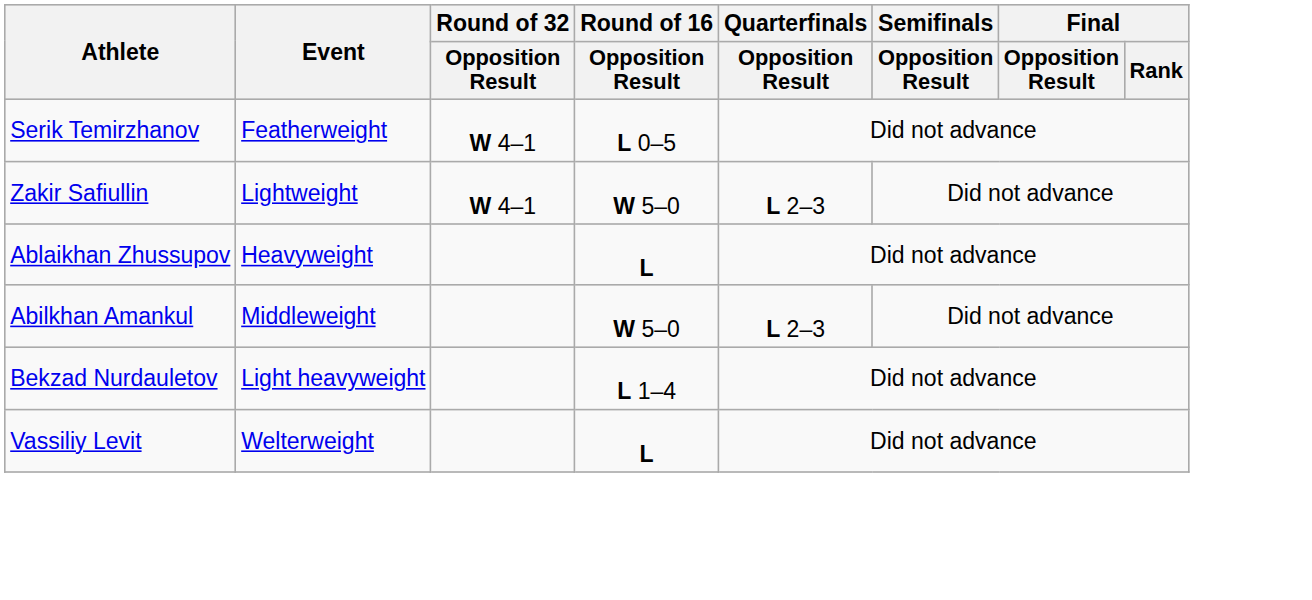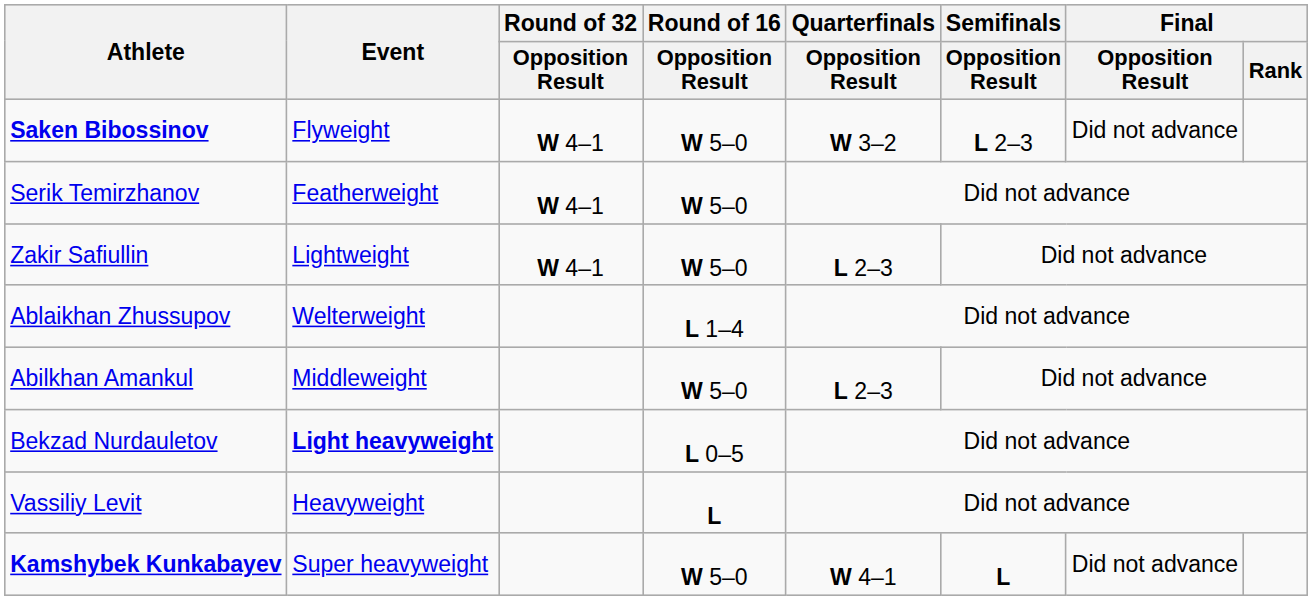+ row: Saken Bibossinov | Flyweight | W 4–1 | W 5–0 | W 3–2 | L 2–3 | Did not advance
Serik Temirzhanov | Round of 16 / Opposition Result: L 0–5 -> W 5–0
Ablaikhan Zhussupov | Event: Heavyweight -> Welterweight
Ablaikhan Zhussupov | Round of 16 / Opposition Result: L -> L 1–4
Bekzad Nurdauletov | Event: normal -> bold
Bekzad Nurdauletov | Round of 16 / Opposition Result: L 1–4 -> L 0–5
Vassiliy Levit | Event: Welterweight -> Heavyweight
+ row: Kamshybek Kunkabayev | Super heavyweight | W 5–0 | W 4–1 | L | Did not advance
